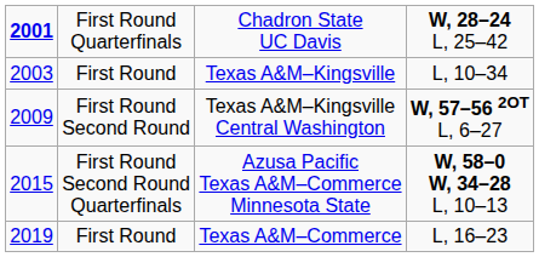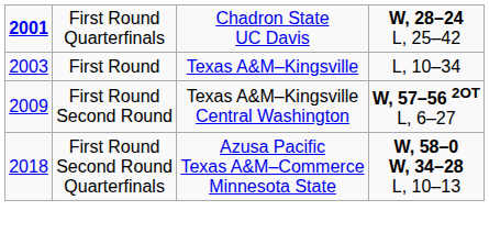Azusa Pacific Texas A&M–Commerce Minnesota State | column 1: 2015 -> 2018
- row: 2019 | First Round | Texas A&M–Commerce | L, 16–23
